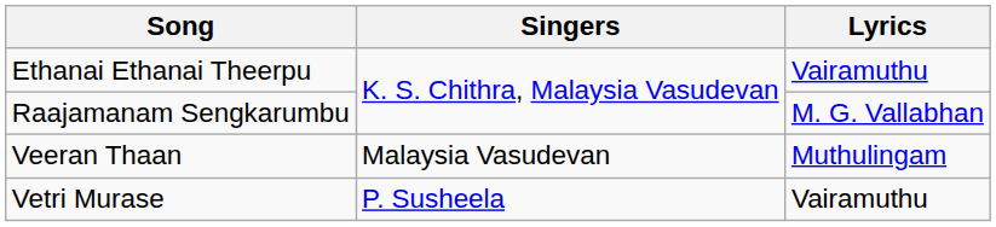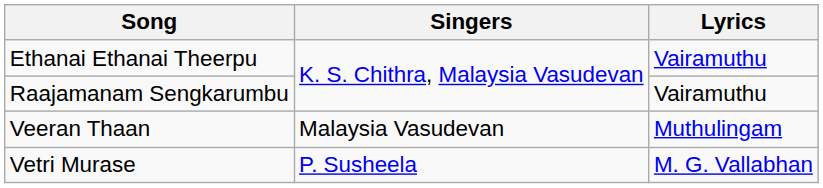Raajamanam Sengkarumbu | Lyrics: M. G. Vallabhan -> Vairamuthu
Vetri Murase | Lyrics: Vairamuthu -> M. G. Vallabhan
